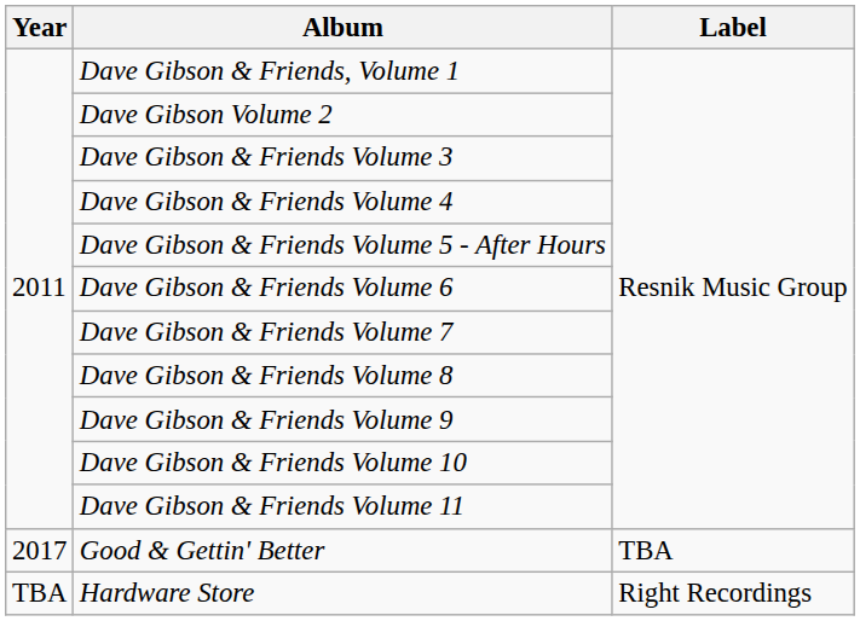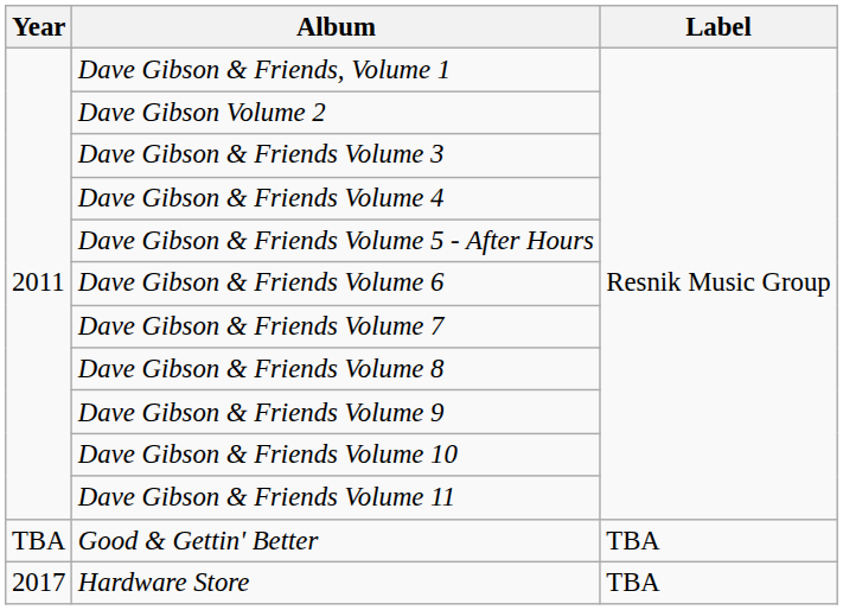Good & Gettin' Better | Year: 2017 -> TBA
Hardware Store | Year: TBA -> 2017
Hardware Store | Label: Right Recordings -> TBA
